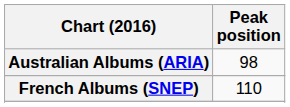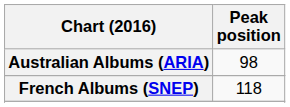French Albums (SNEP) | Peak position: 110 -> 118
